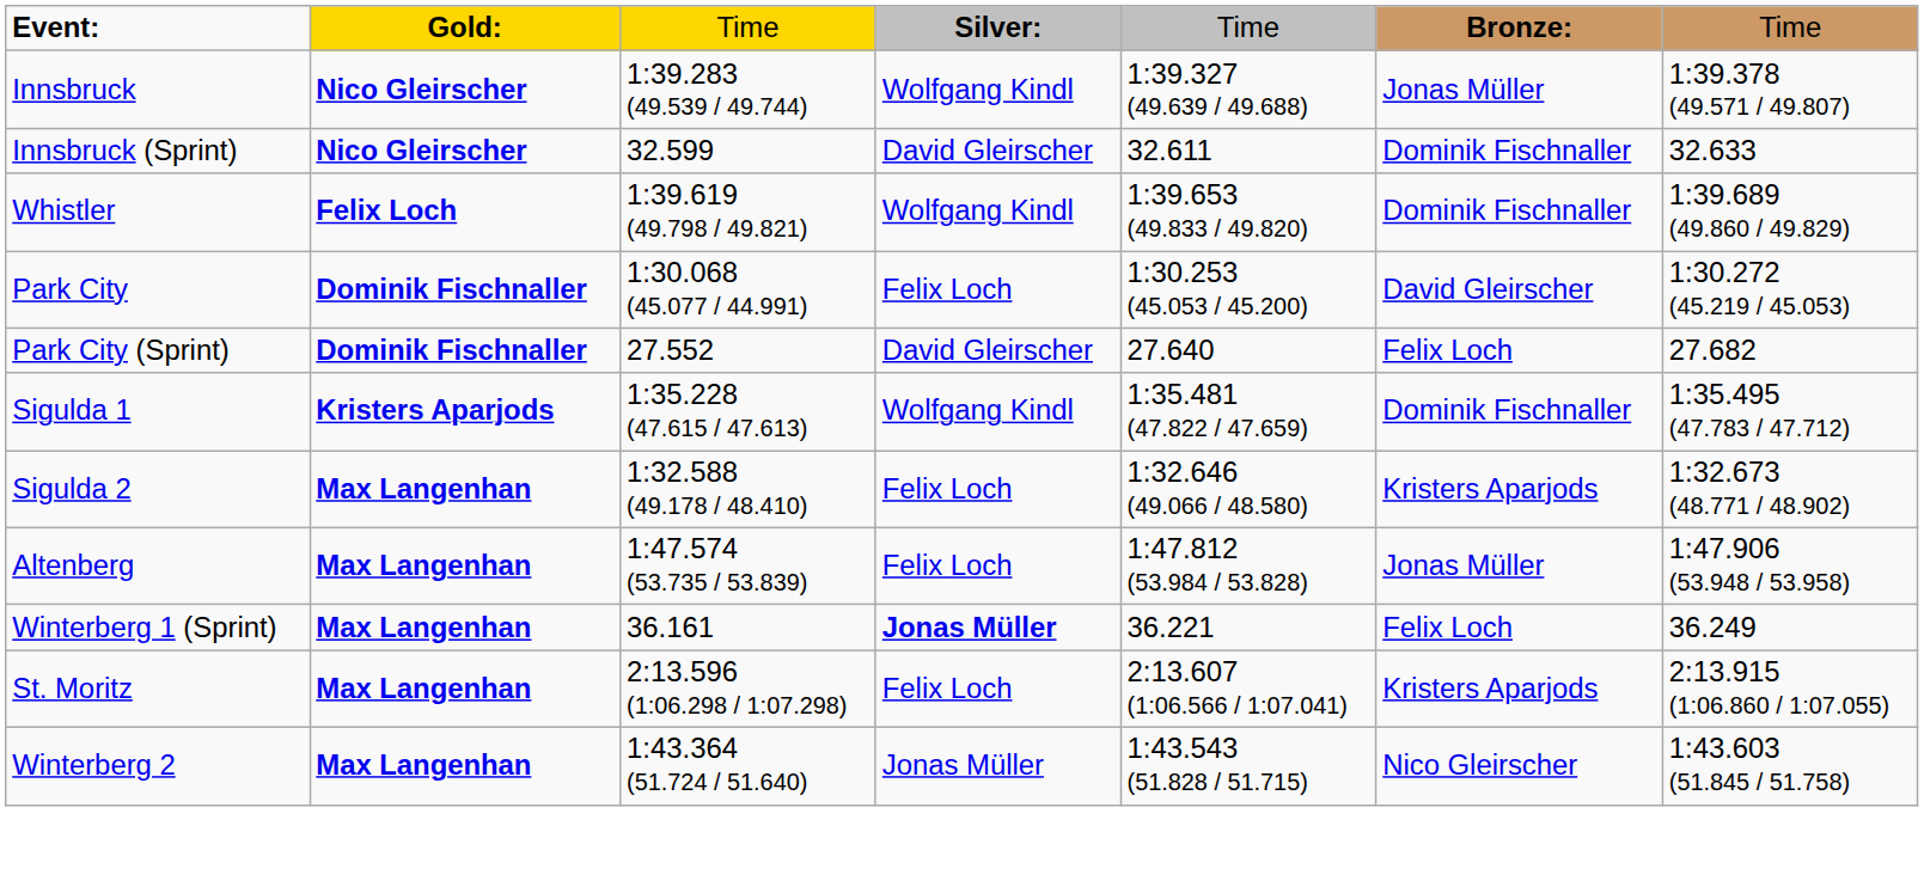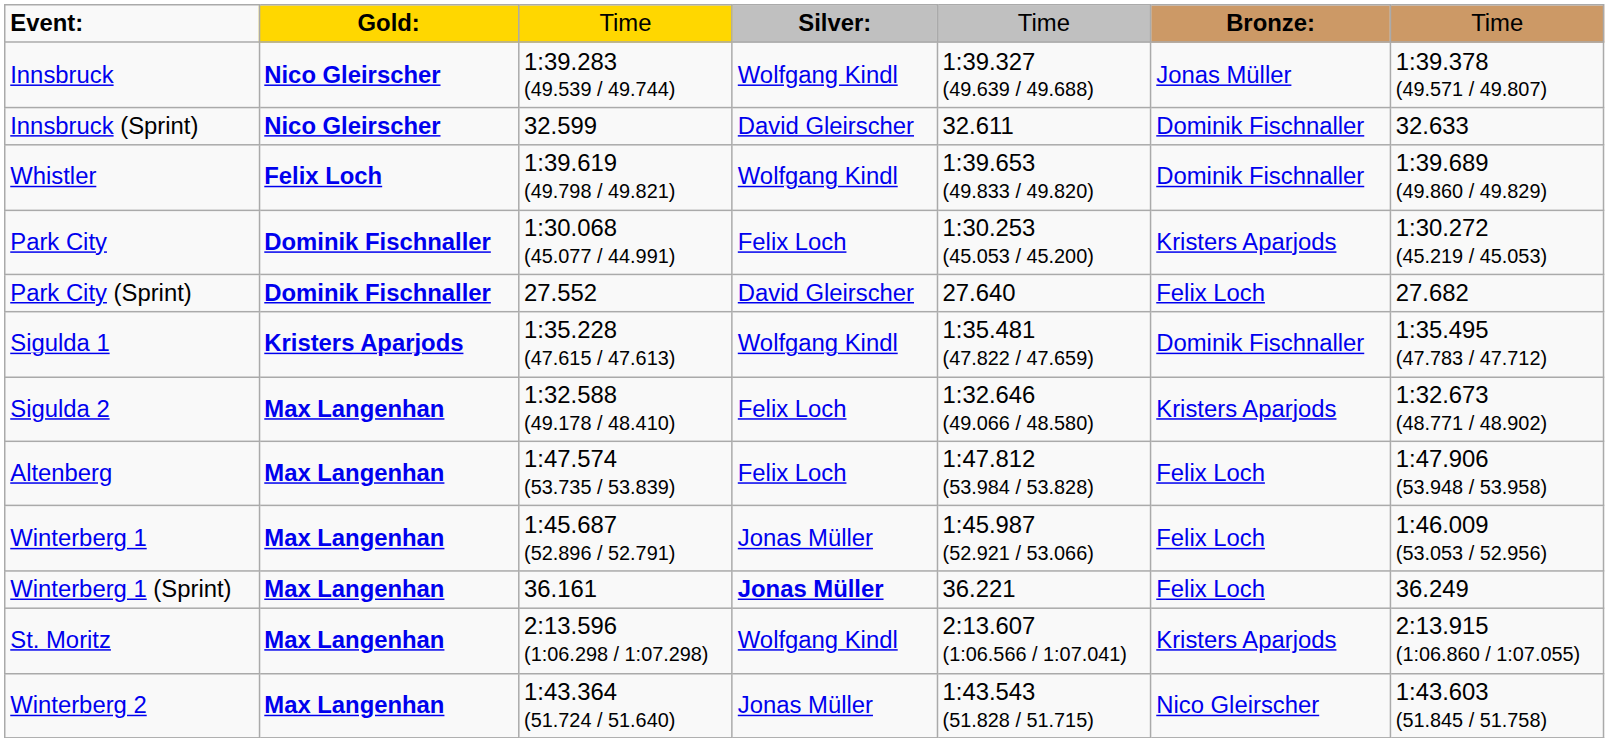Park City | column 6: David Gleirscher -> Kristers Aparjods
Altenberg | column 6: Jonas Müller -> Felix Loch
+ row: Winterberg 1 | Max Langenhan | 1:45.687 (52.896 / 52.791) | Jonas Müller | 1:45.987 (52.921 / 53.066) | Felix Loch | 1:46.009 (53.053 / 52.956)
St. Moritz | column 4: Felix Loch -> Wolfgang Kindl
